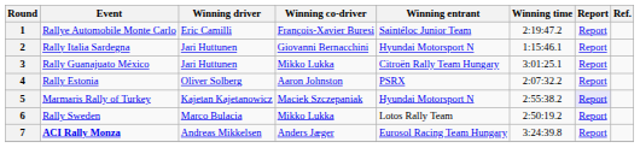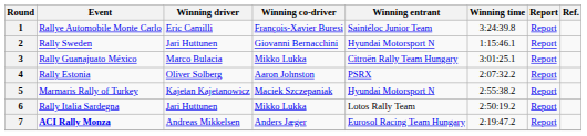1 | Winning time: 2:19:47.2 -> 3:24:39.8
2 | Event: Rally Italia Sardegna -> Rally Sweden
3 | Winning driver: Jari Huttunen -> Marco Bulacia
5 | Report: lavender background -> no background
6 | Event: Rally Sweden -> Rally Italia Sardegna
6 | Winning driver: Marco Bulacia -> Jari Huttunen
7 | Winning time: 3:24:39.8 -> 2:19:47.2
